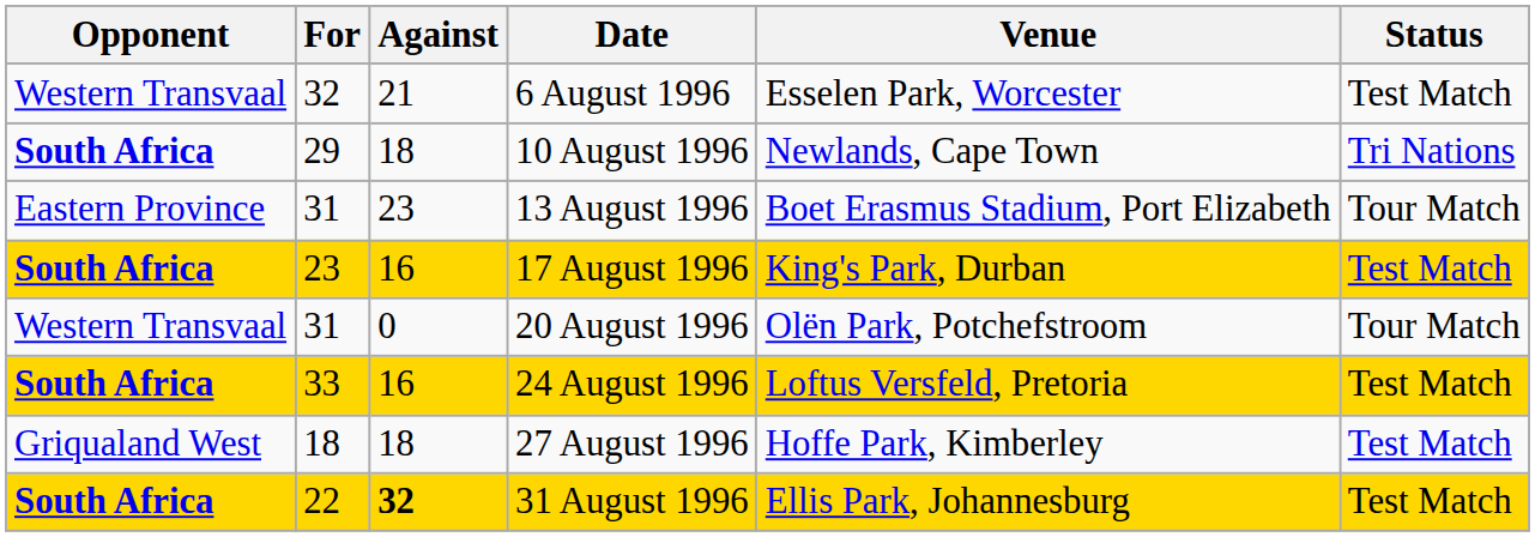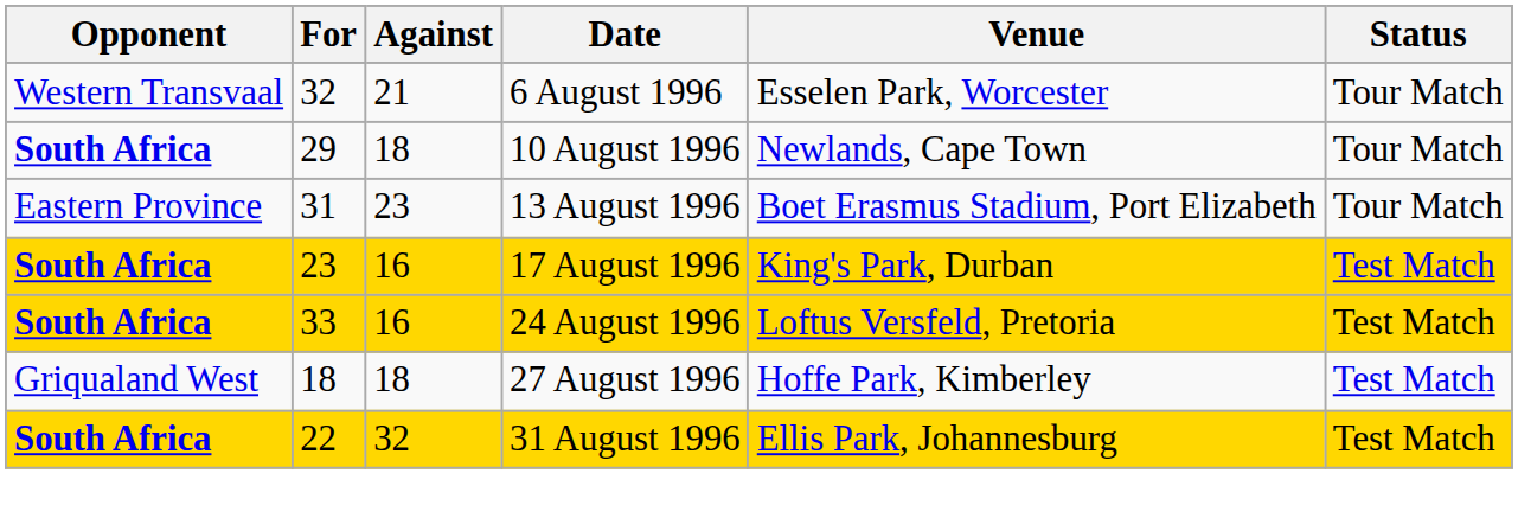6 August 1996 | Status: Test Match -> Tour Match
10 August 1996 | Status: Tri Nations -> Tour Match
- row: Western Transvaal | 31 | 0 | 20 August 1996 | Olën Park, Potchefstroom | Tour Match
31 August 1996 | Against: bold -> normal
